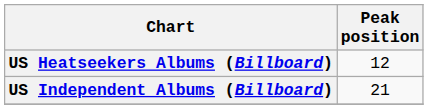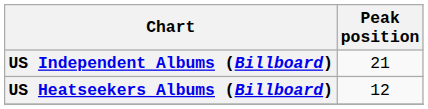rows swapped: US Heatseekers Albums (Billboard) <-> US Independent Albums (Billboard)
